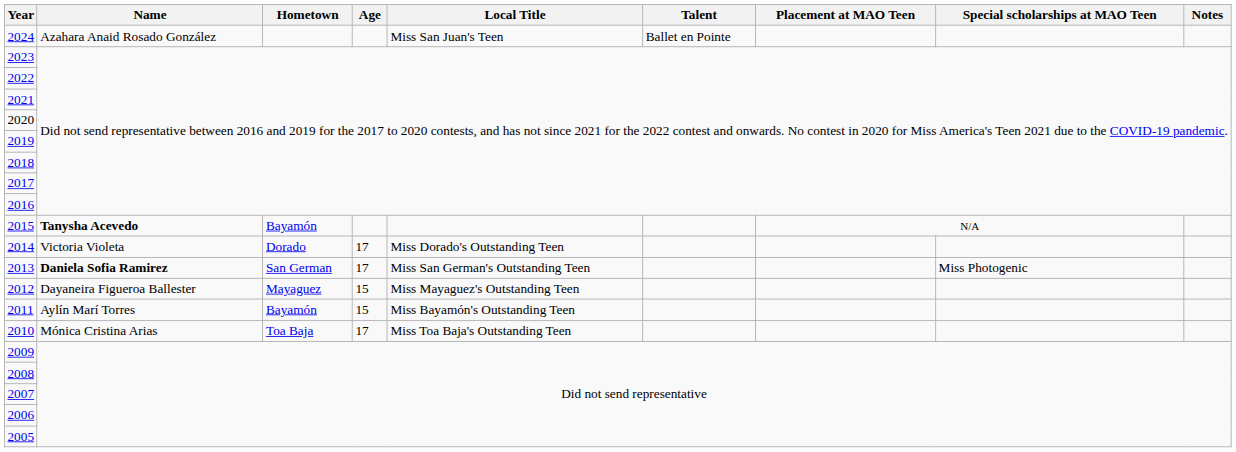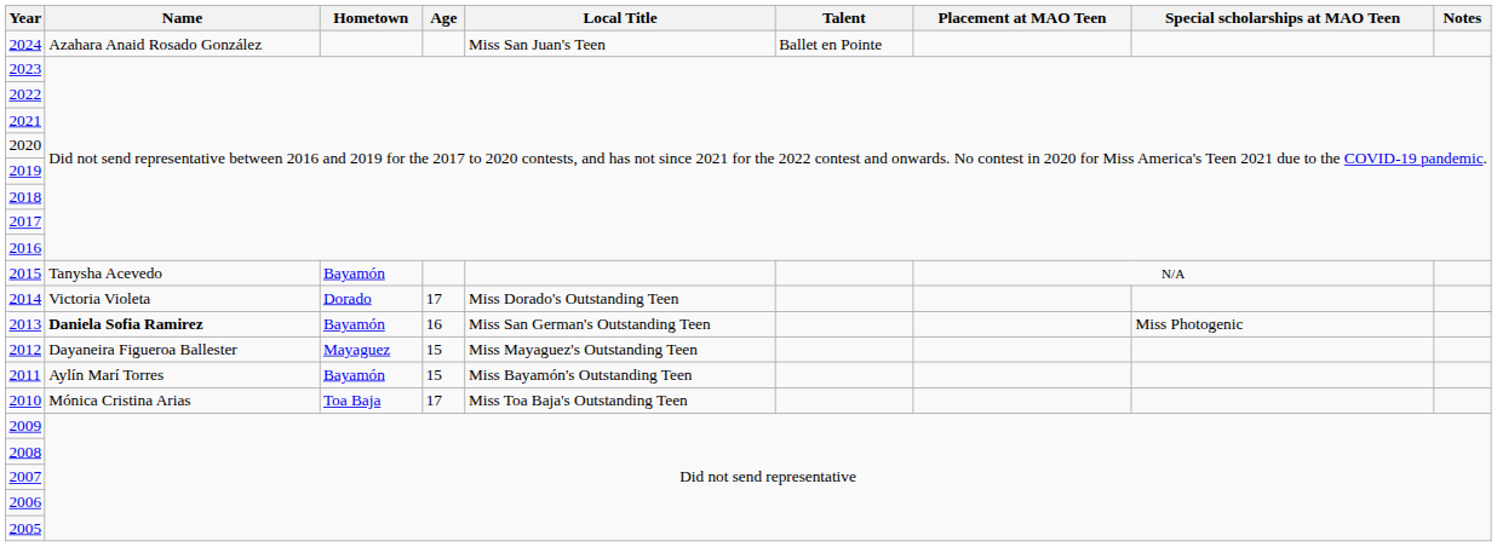2015 | Name: bold -> normal
2013 | Hometown: San German -> Bayamón
2013 | Age: 17 -> 16
